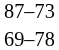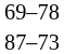rows swapped: 69–78 <-> 87–73
